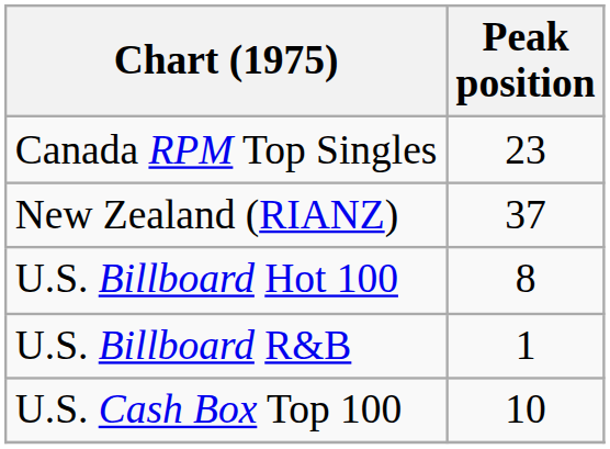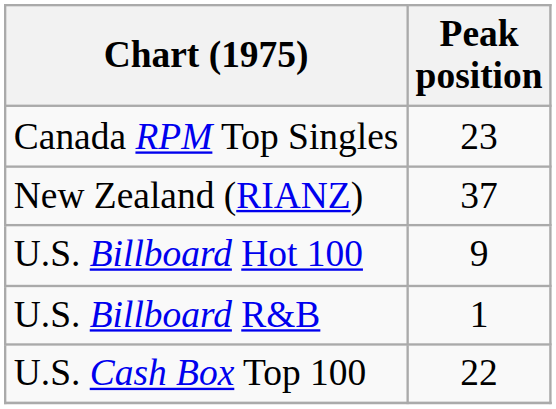U.S. Billboard Hot 100 | Peak position: 8 -> 9
U.S. Cash Box Top 100 | Peak position: 10 -> 22
